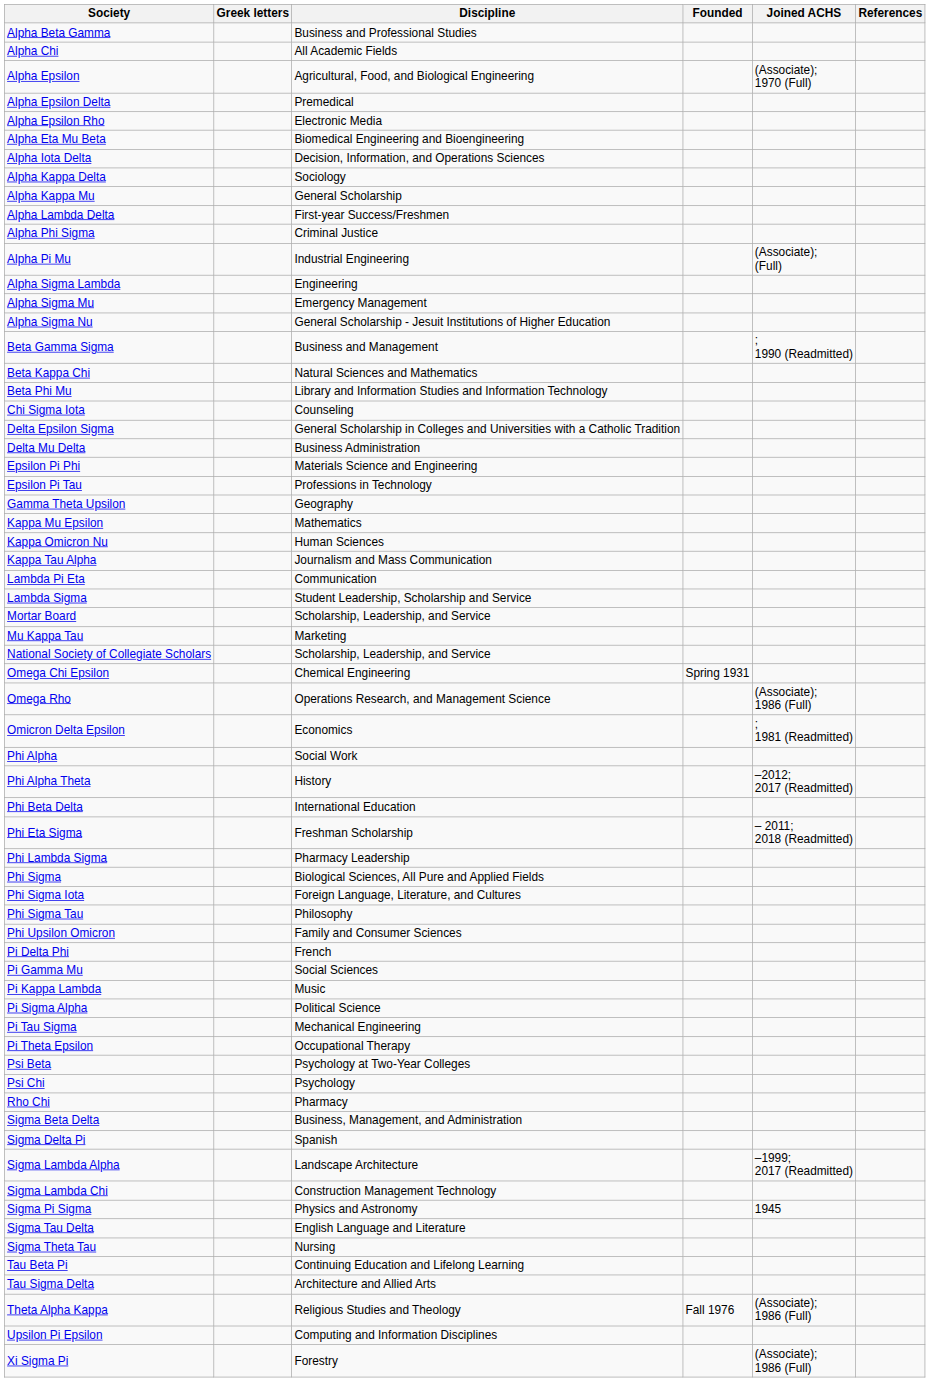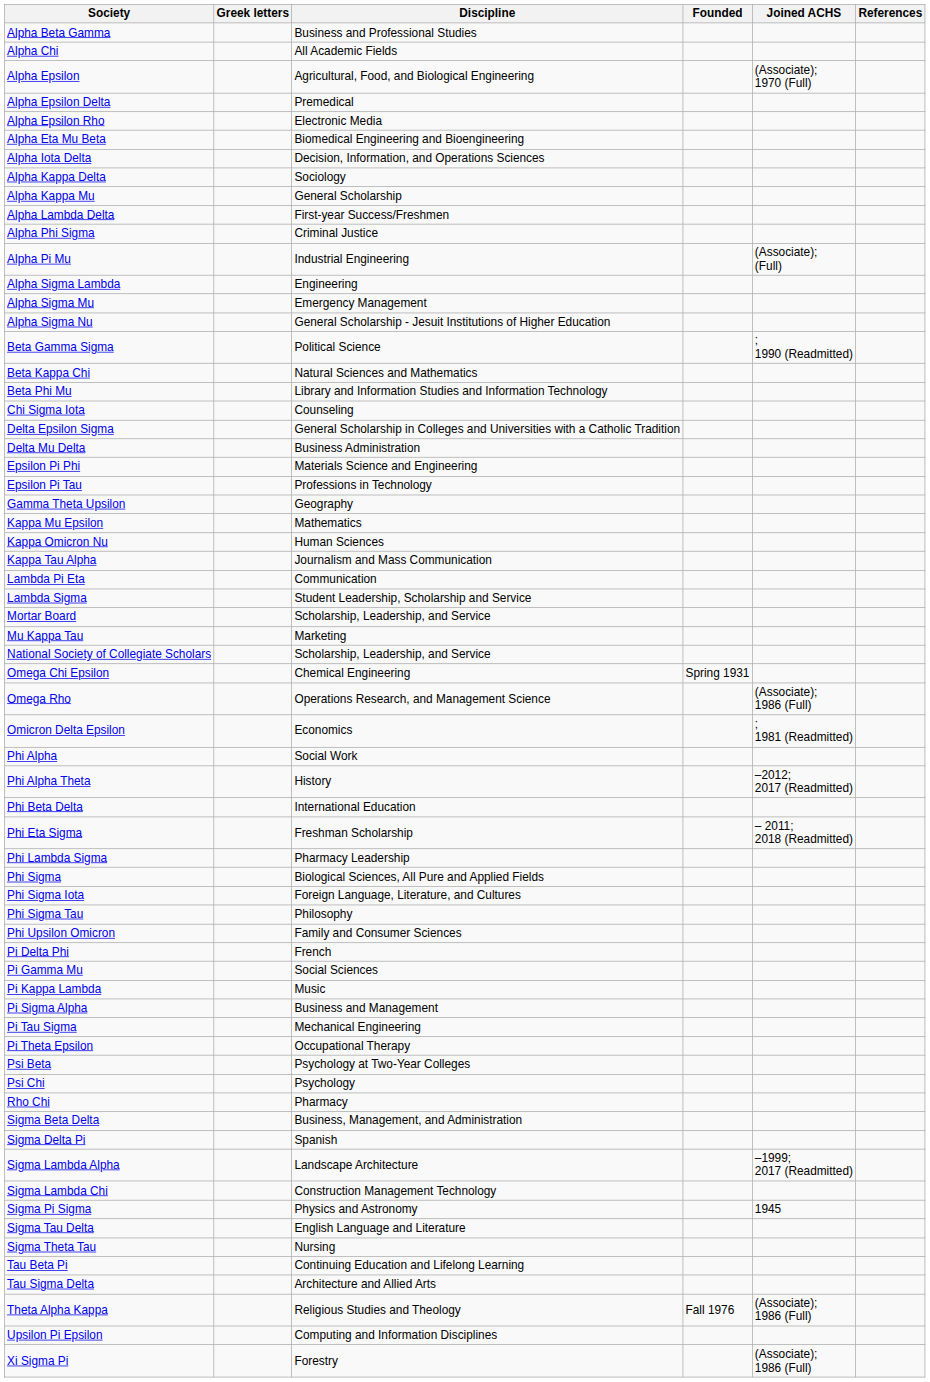Beta Gamma Sigma | Discipline: Business and Management -> Political Science
Pi Sigma Alpha | Discipline: Political Science -> Business and Management
